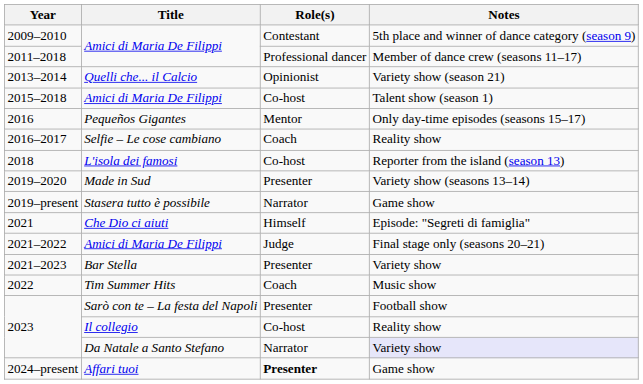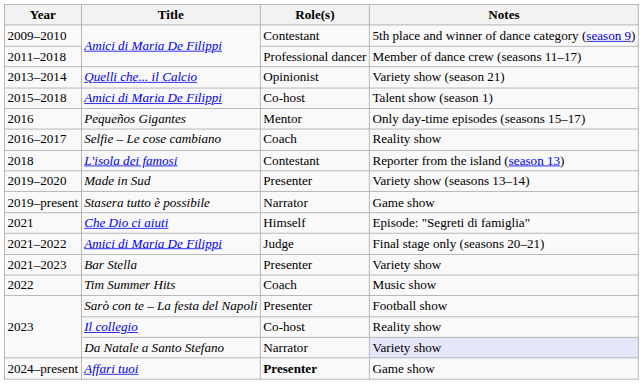2018 | Role(s): Co-host -> Contestant
